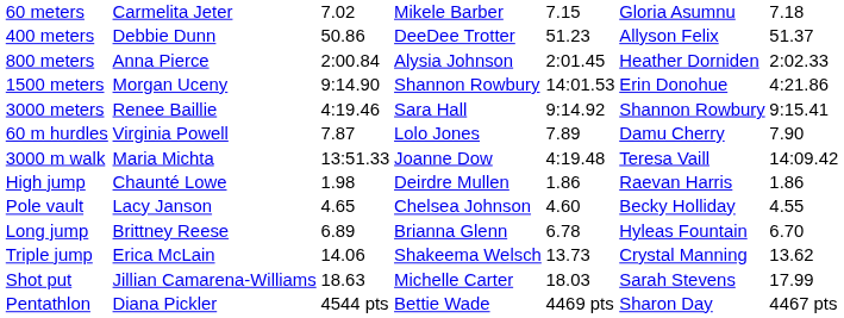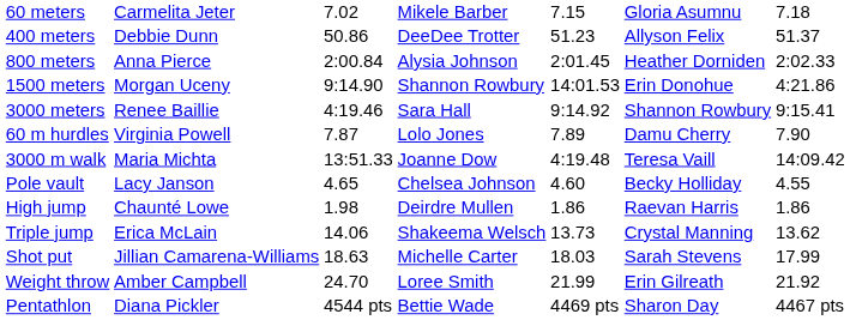rows swapped: High jump <-> Pole vault
- row: Long jump | Brittney Reese | 6.89 | Brianna Glenn | 6.78 | Hyleas Fountain | 6.70
+ row: Weight throw | Amber Campbell | 24.70 | Loree Smith | 21.99 | Erin Gilreath | 21.92
